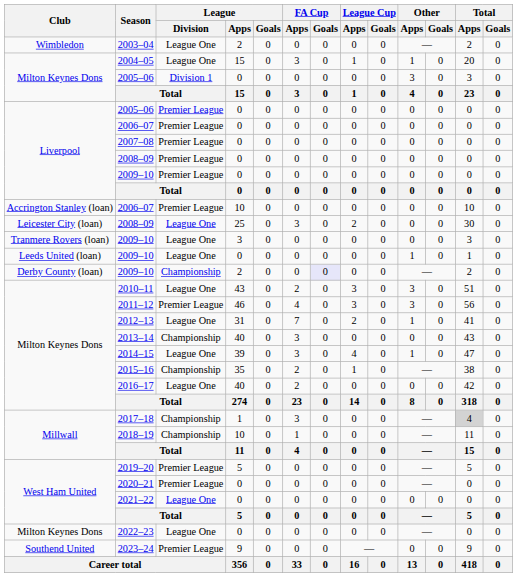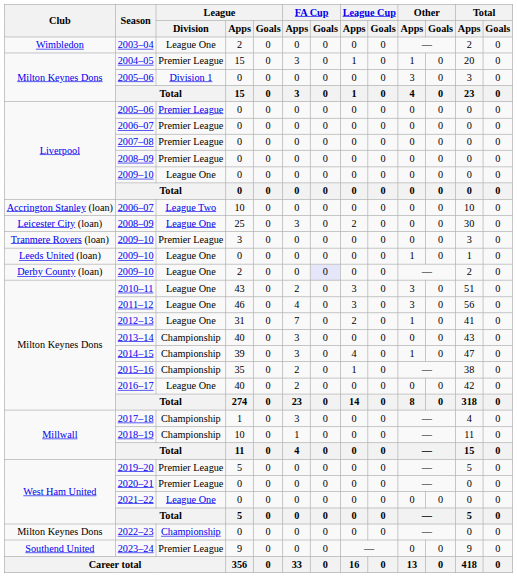2004–05 | League / Division: League One -> Premier League
Liverpool / 2009–10 | League / Division: Premier League -> League One
Accrington Stanley (loan) / 2006–07 | League / Division: Premier League -> League Two
Tranmere Rovers (loan) / 2009–10 | League / Division: League One -> Premier League
Derby County (loan) / 2009–10 | League / Division: Championship -> League One
2011–12 | League / Division: Premier League -> League One
2014–15 | League / Division: League One -> Championship
2017–18 | Total / Apps: lightgrey background -> no background
2022–23 | League / Division: League One -> Championship
